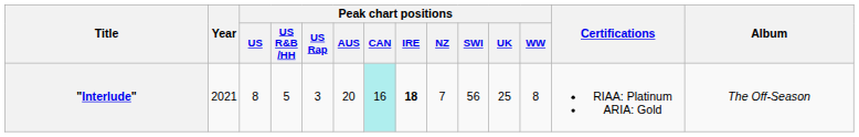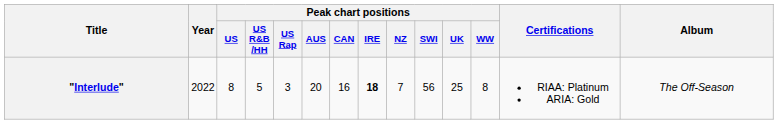"Interlude" | Year: 2021 -> 2022
"Interlude" | Peak chart positions / CAN: paleturquoise background -> no background
